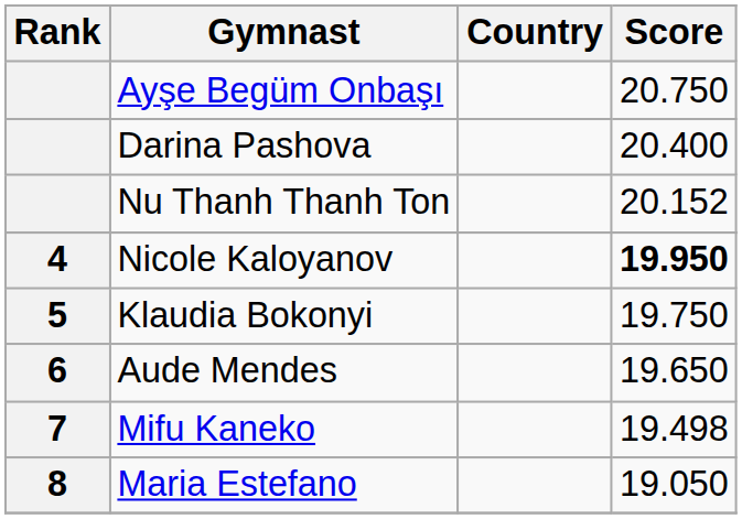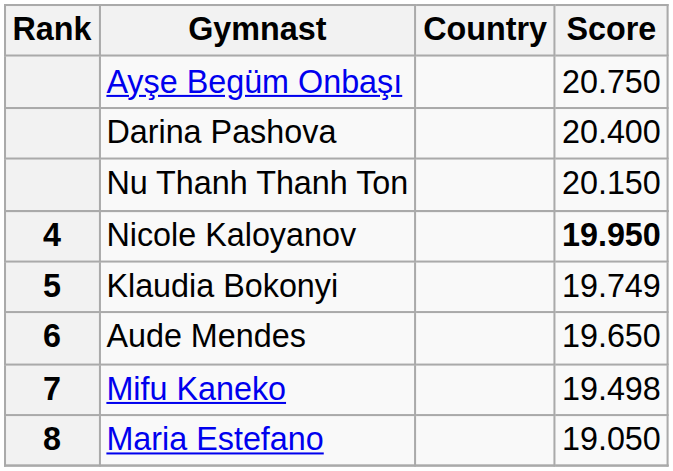Nu Thanh Thanh Ton | Score: 20.152 -> 20.150
Klaudia Bokonyi | Score: 19.750 -> 19.749
